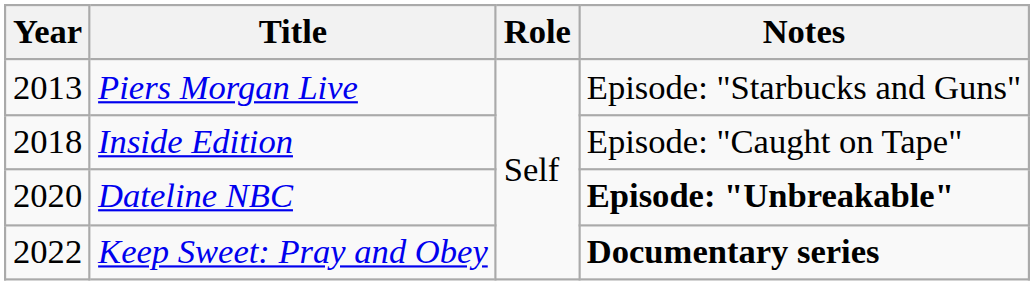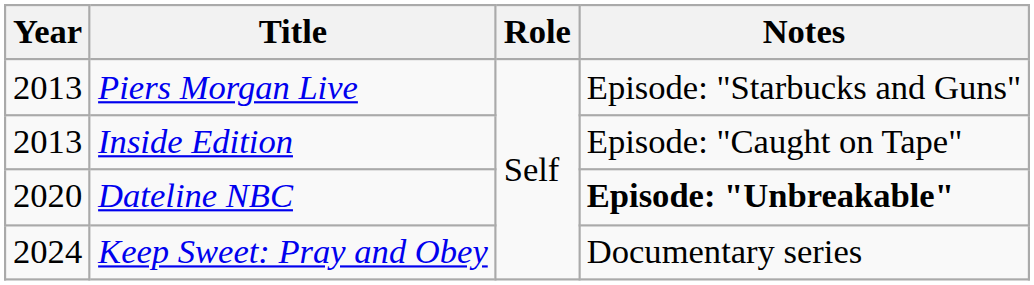Inside Edition | Year: 2018 -> 2013
Keep Sweet: Pray and Obey | Year: 2022 -> 2024
Keep Sweet: Pray and Obey | Notes: bold -> normal
